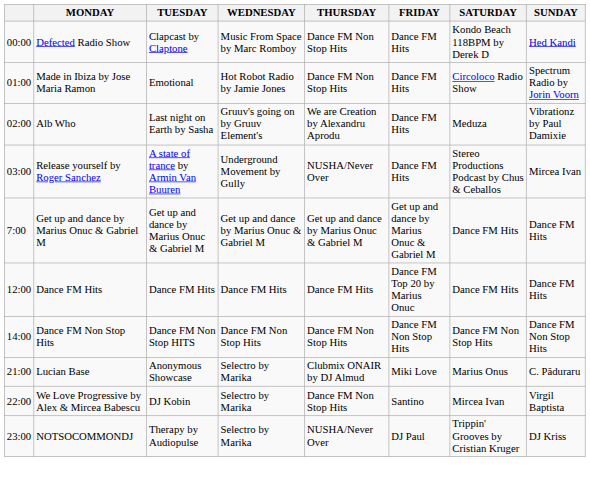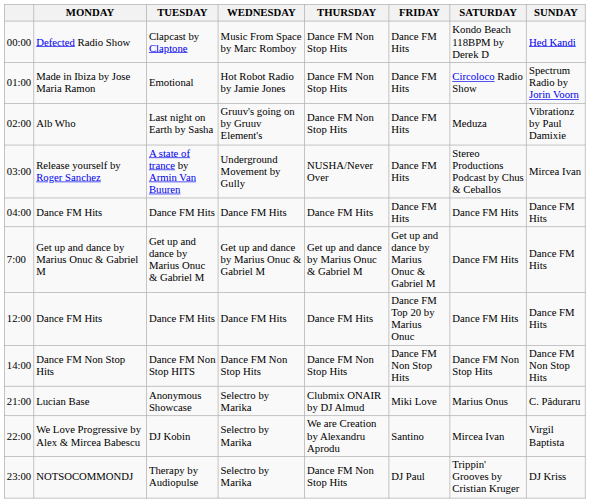Alb Who | THURSDAY: We are Creation by Alexandru Aprodu -> Dance FM Non Stop Hits
+ row: 04:00 | Dance FM Hits | Dance FM Hits | Dance FM Hits | Dance FM Hits | Dance FM Hits | Dance FM Hits | Dance FM Hits
We Love Progressive by Alex & Mircea Babescu | THURSDAY: Dance FM Non Stop Hits -> We are Creation by Alexandru Aprodu
NOTSOCOMMONDJ | THURSDAY: NUSHA/Never Over -> Dance FM Non Stop Hits
